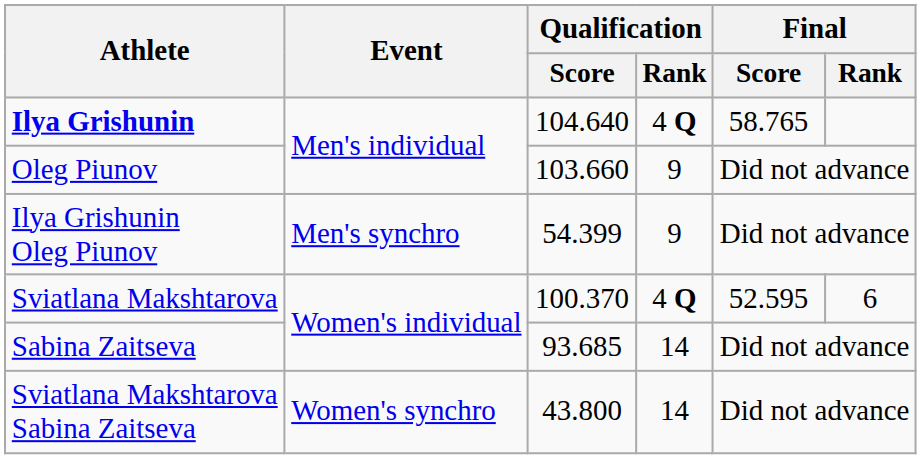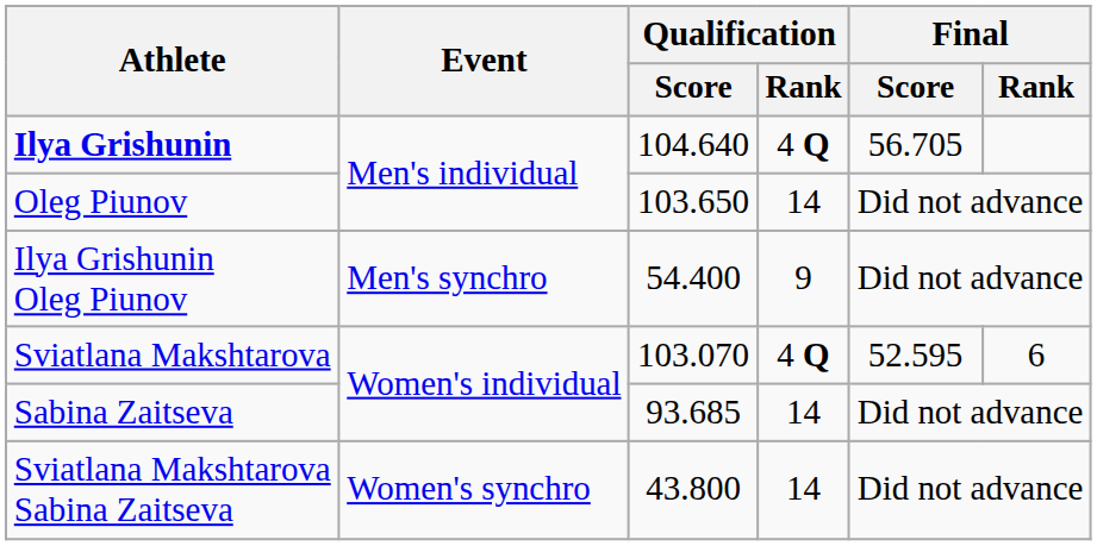Ilya Grishunin | Final / Score: 58.765 -> 56.705
Oleg Piunov | Qualification / Score: 103.660 -> 103.650
Oleg Piunov | Qualification / Rank: 9 -> 14
Ilya Grishunin Oleg Piunov | Qualification / Score: 54.399 -> 54.400
Sviatlana Makshtarova | Qualification / Score: 100.370 -> 103.070
